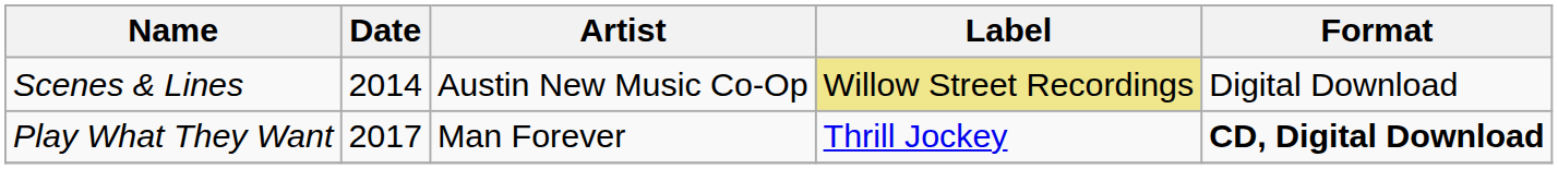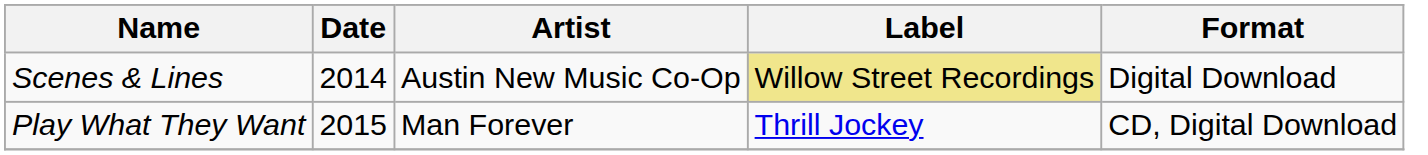Play What They Want | Date: 2017 -> 2015
Play What They Want | Format: bold -> normal
